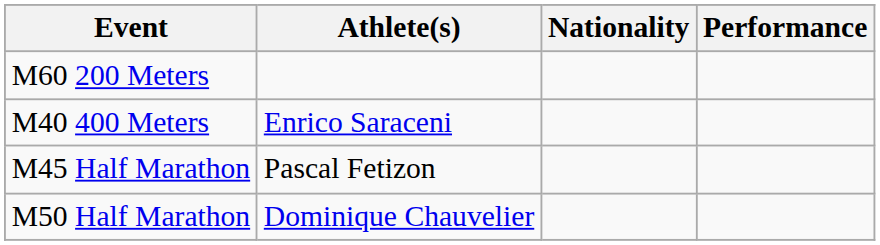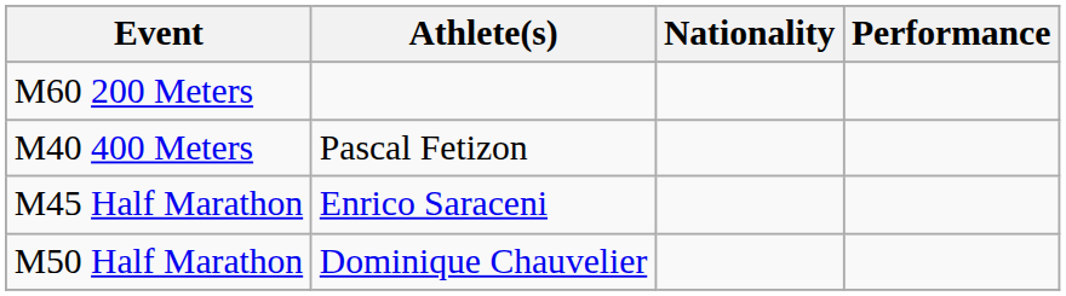M40 400 Meters | Athlete(s): Enrico Saraceni -> Pascal Fetizon
M45 Half Marathon | Athlete(s): Pascal Fetizon -> Enrico Saraceni
